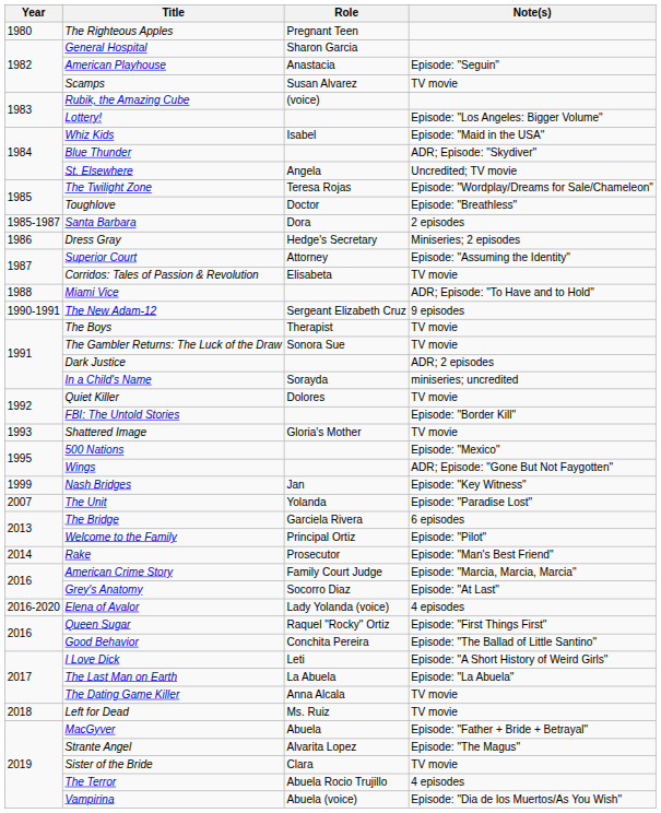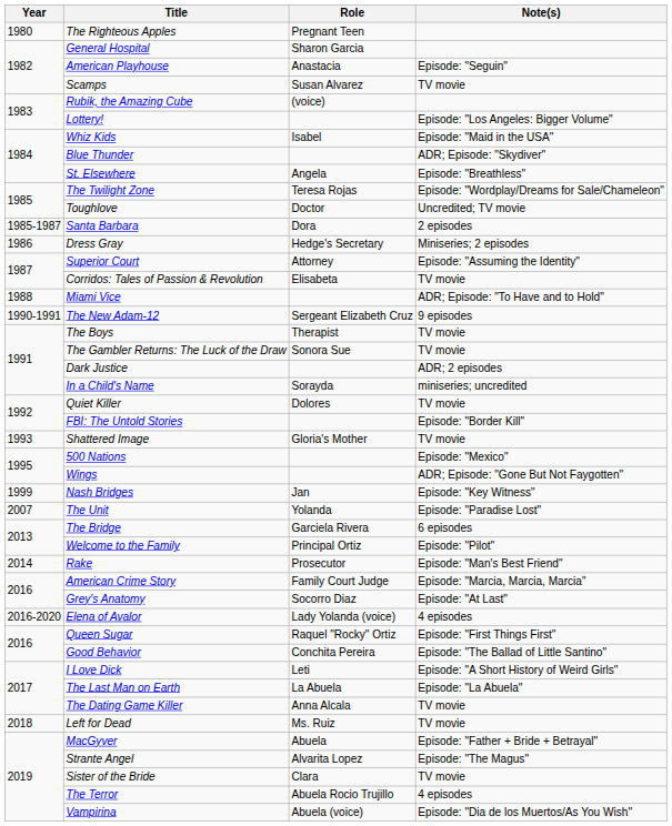St. Elsewhere | Note(s): Uncredited; TV movie -> Episode: "Breathless"
Toughlove | Note(s): Episode: "Breathless" -> Uncredited; TV movie
